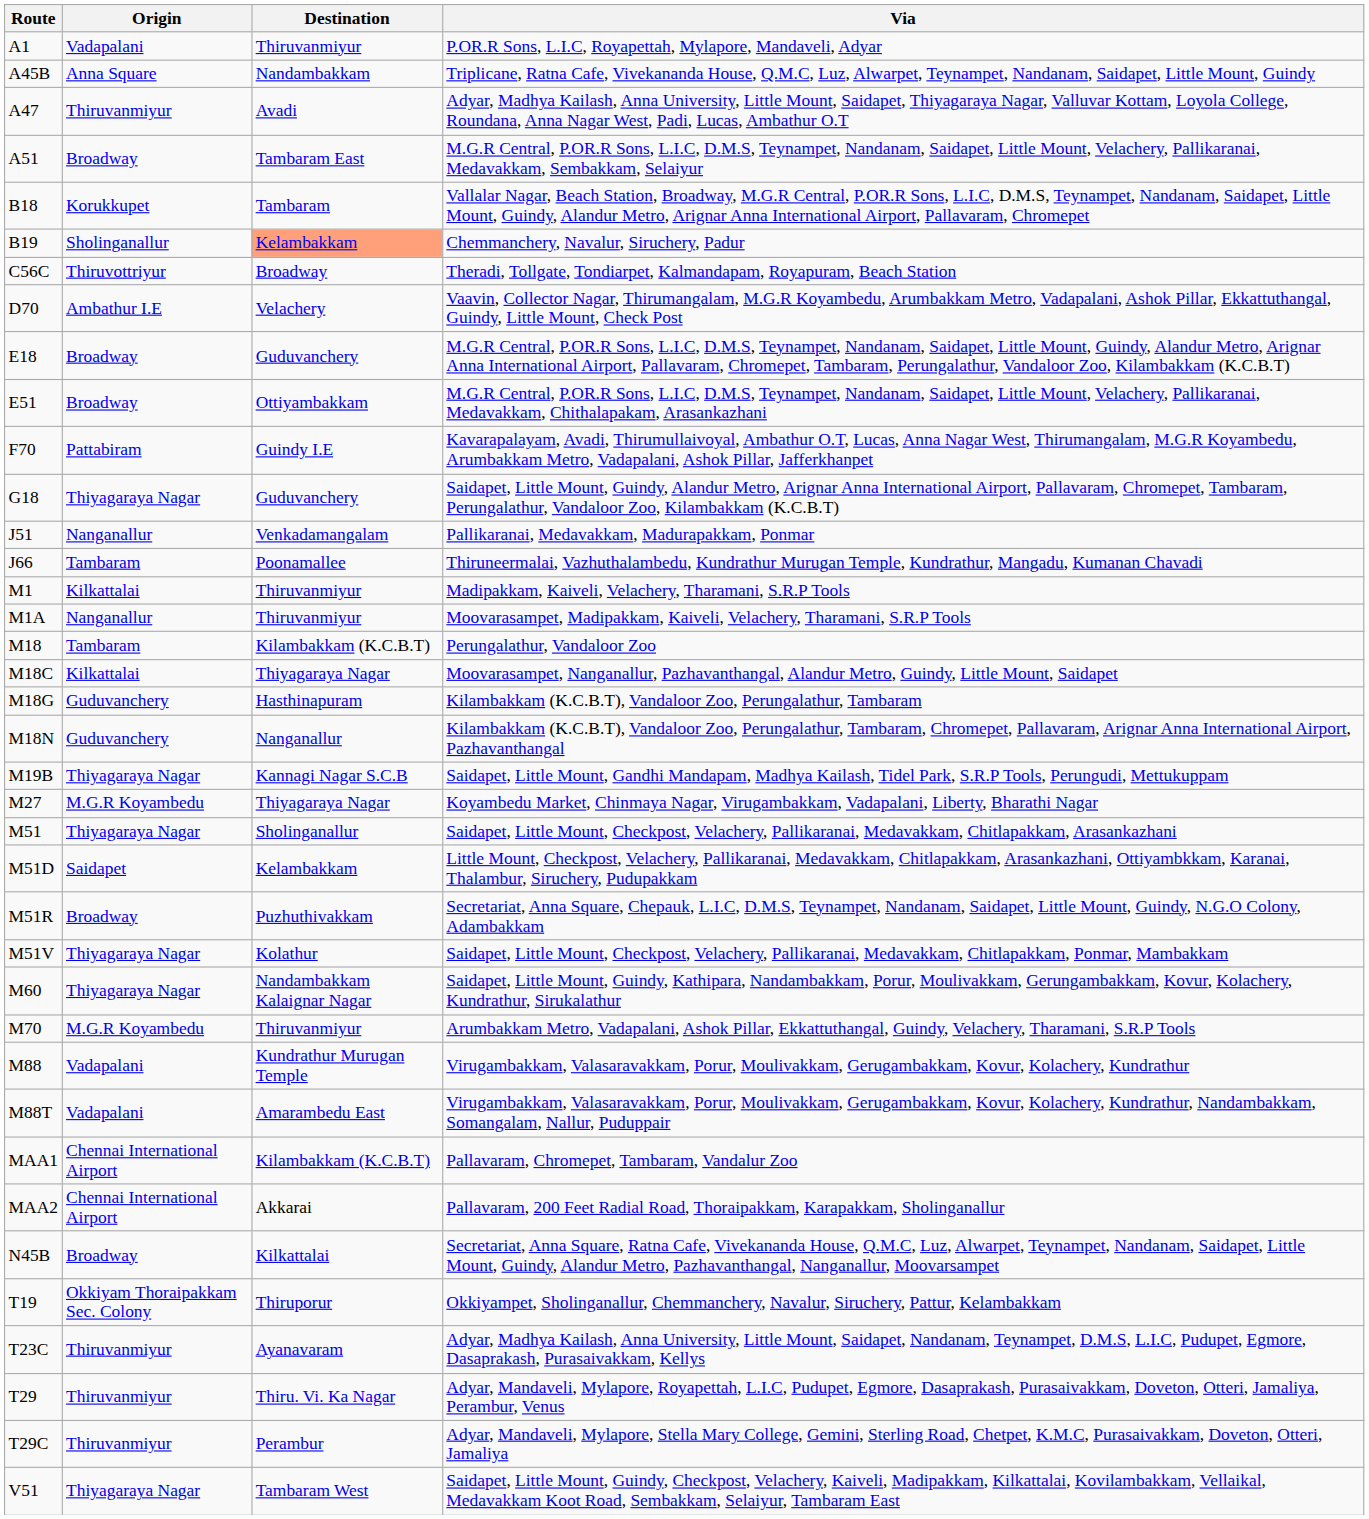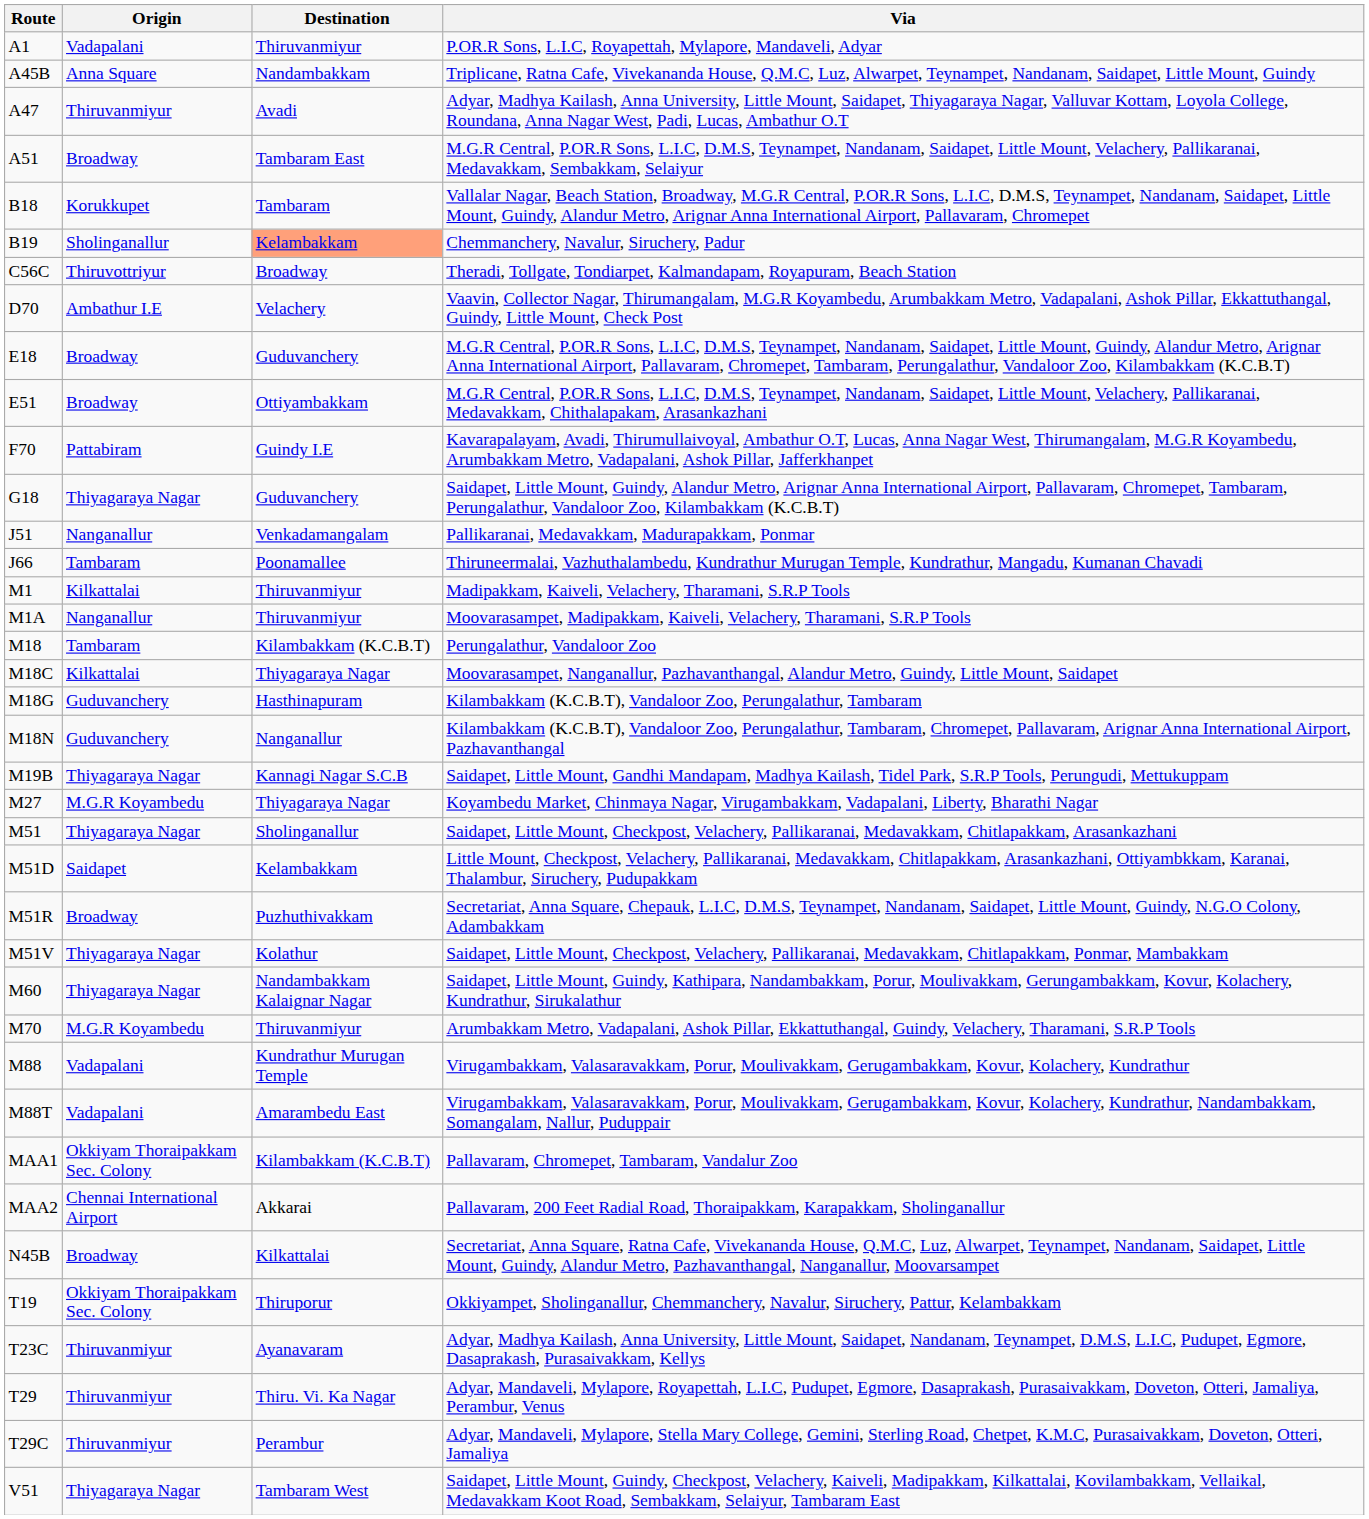Pallavaram, Chromepet, Tambaram, Vandalur Zoo | Origin: Chennai International Airport -> Okkiyam Thoraipakkam Sec. Colony
